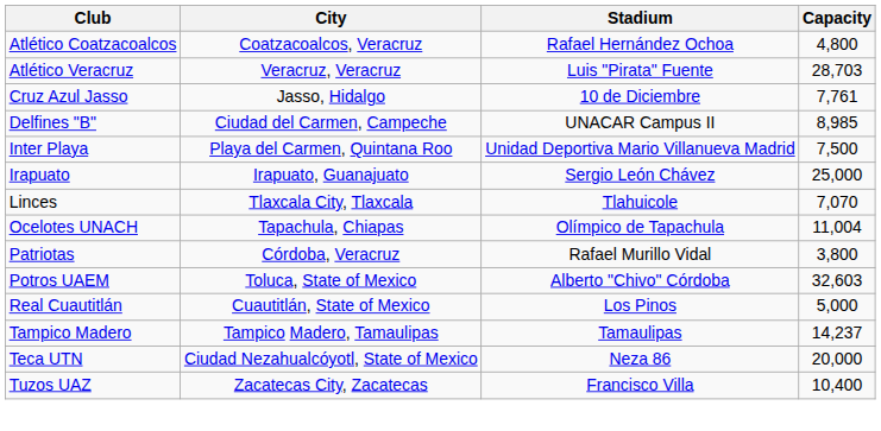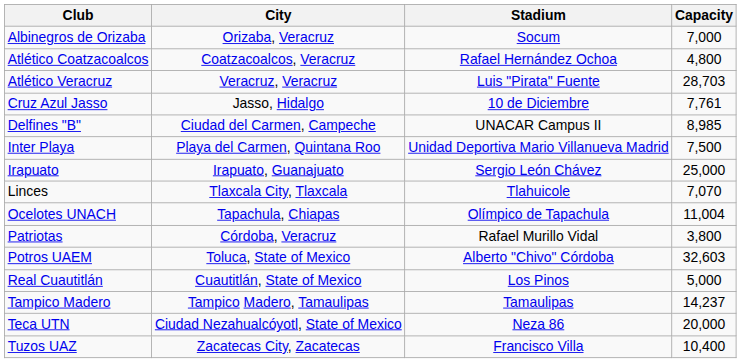+ row: Albinegros de Orizaba | Orizaba, Veracruz | Socum | 7,000
